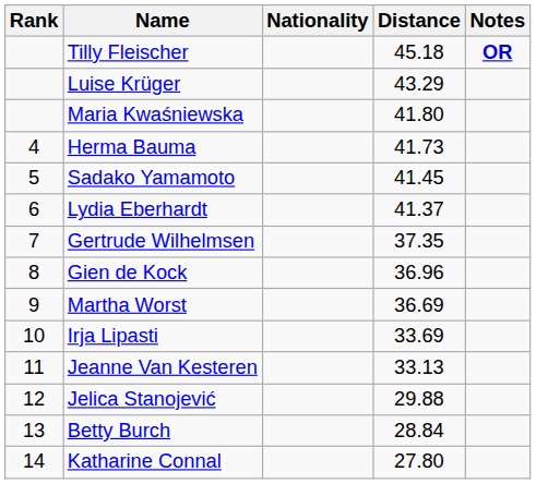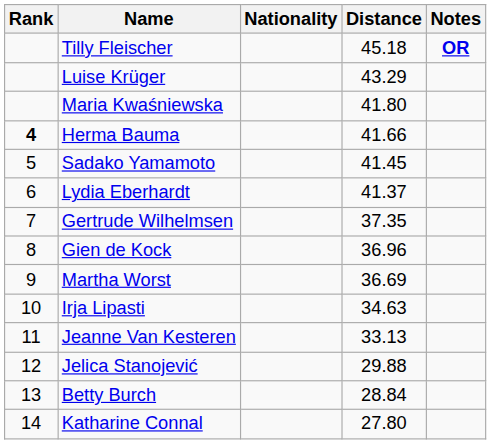Herma Bauma | Rank: normal -> bold
Herma Bauma | Distance: 41.73 -> 41.66
Irja Lipasti | Distance: 33.69 -> 34.63
